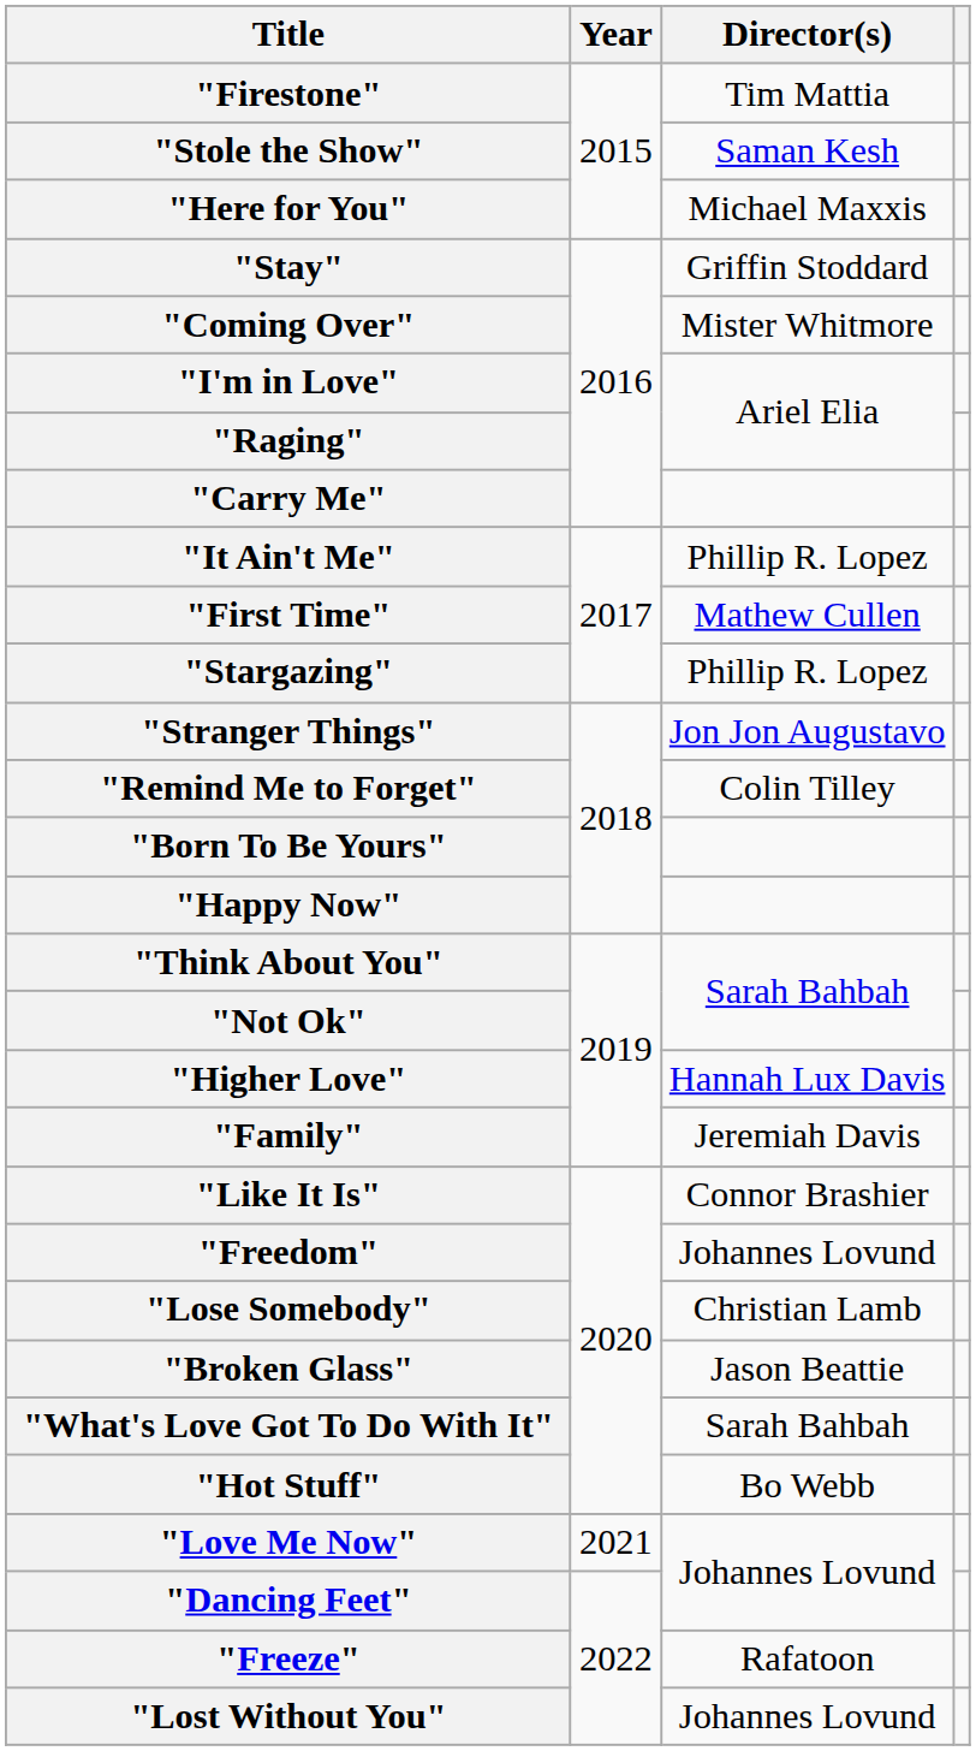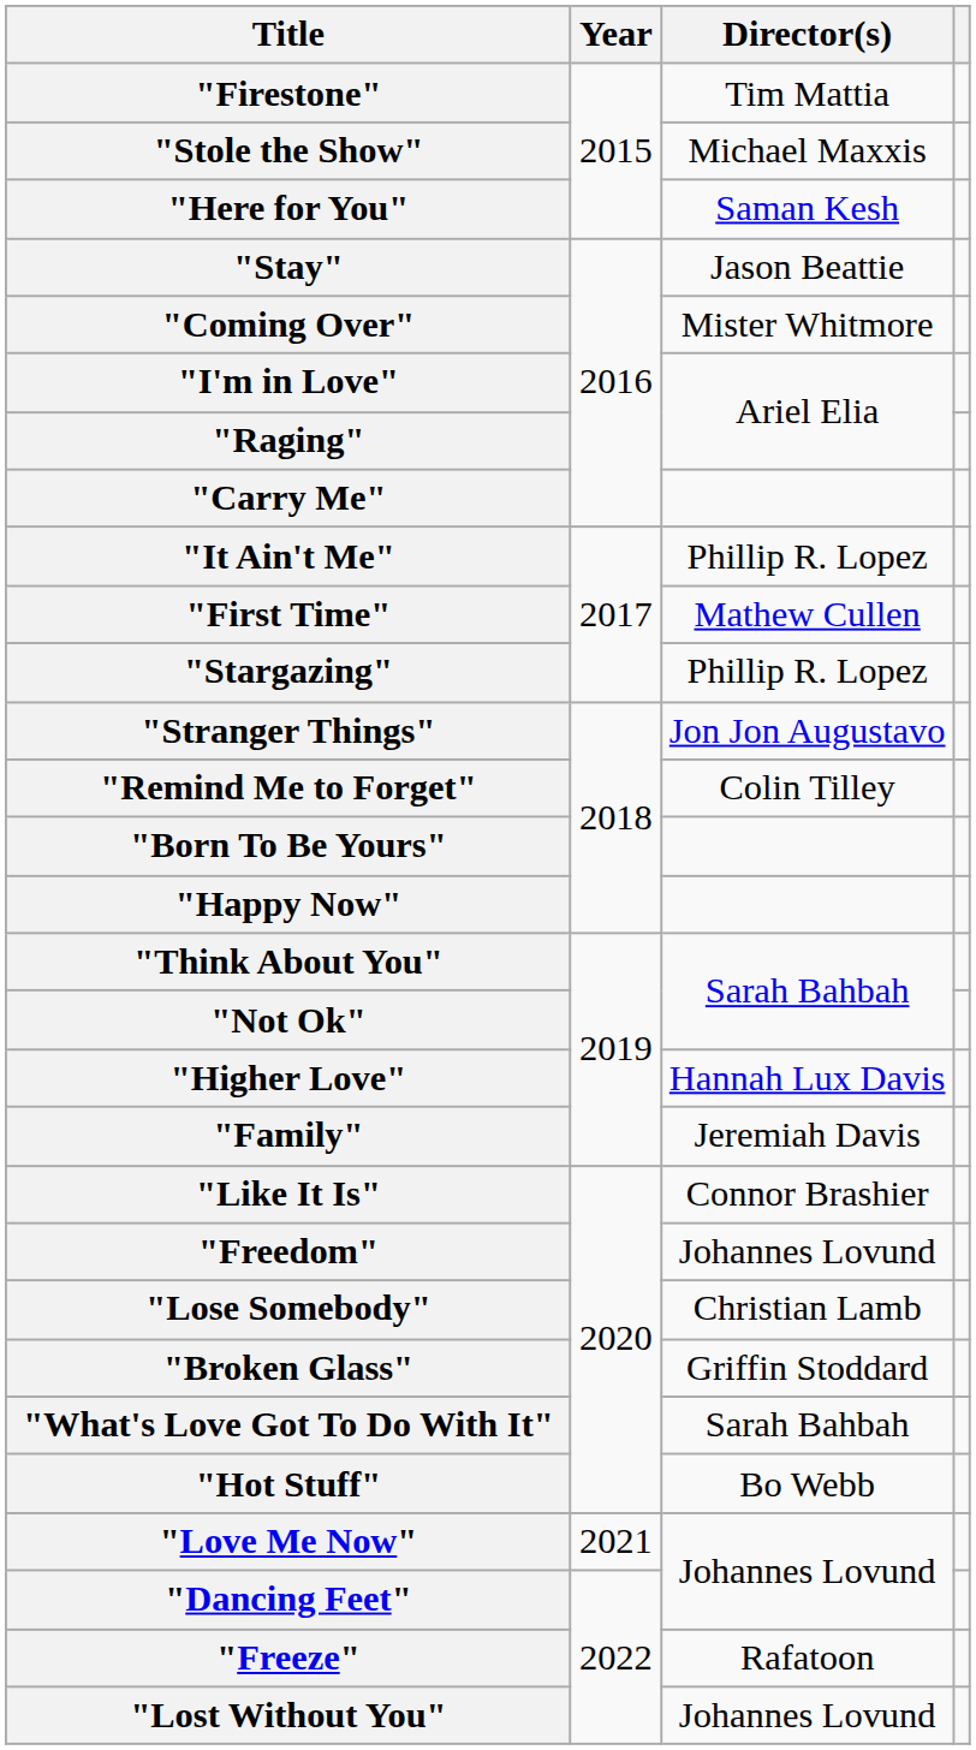"Stole the Show" | Director(s): Saman Kesh -> Michael Maxxis
"Here for You" | Director(s): Michael Maxxis -> Saman Kesh
"Stay" | Director(s): Griffin Stoddard -> Jason Beattie
"Broken Glass" | Director(s): Jason Beattie -> Griffin Stoddard
